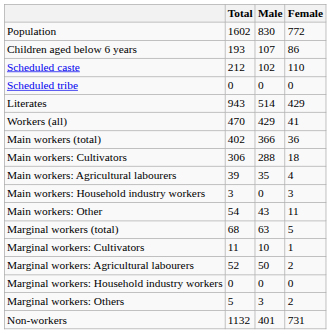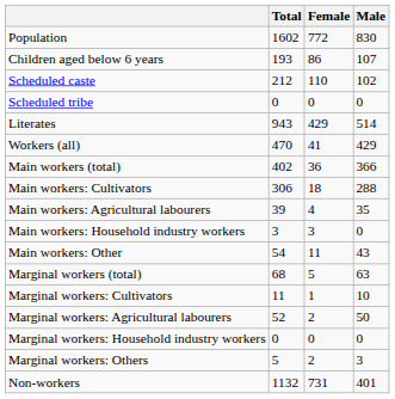columns swapped: Male <-> Female
